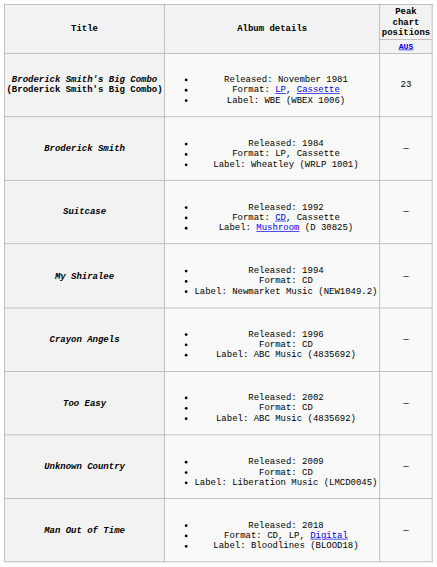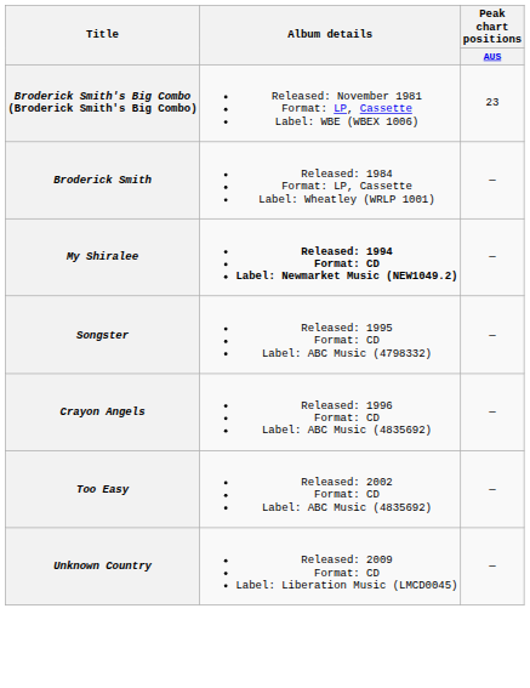- row: Suitcase | Released: 1992 Format: CD, Cassette Label: Mushroom (D 30825) | —
My Shiralee | Album details: normal -> bold
+ row: Songster | Released: 1995 Format: CD Label: ABC Music (4798332) | —
- row: Man Out of Time | Released: 2018 Format: CD, LP, Digital Label: Bloodlines (BLOOD18) | —
